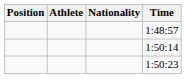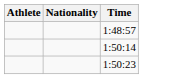- column: Position
